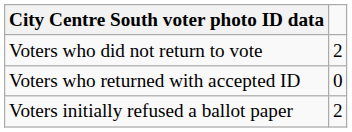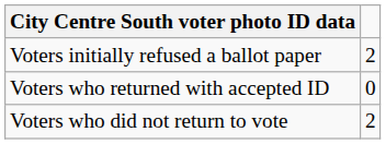rows swapped: Voters initially refused a ballot paper <-> Voters who did not return to vote
